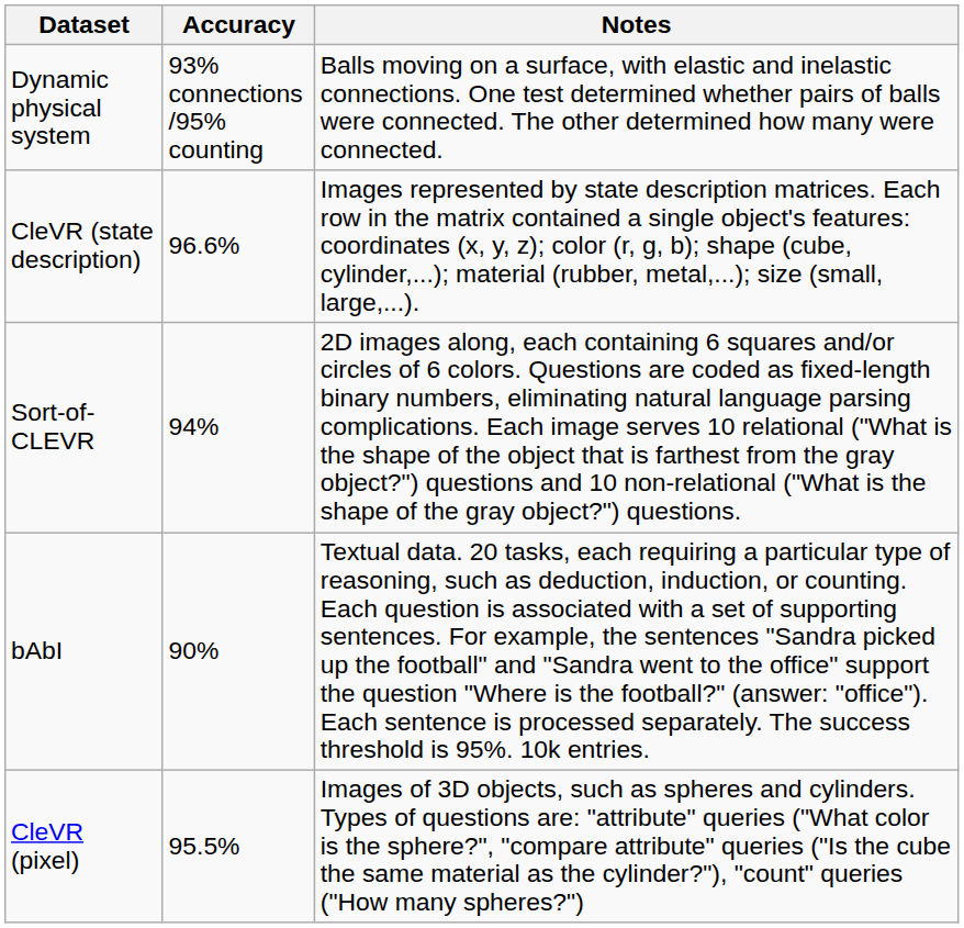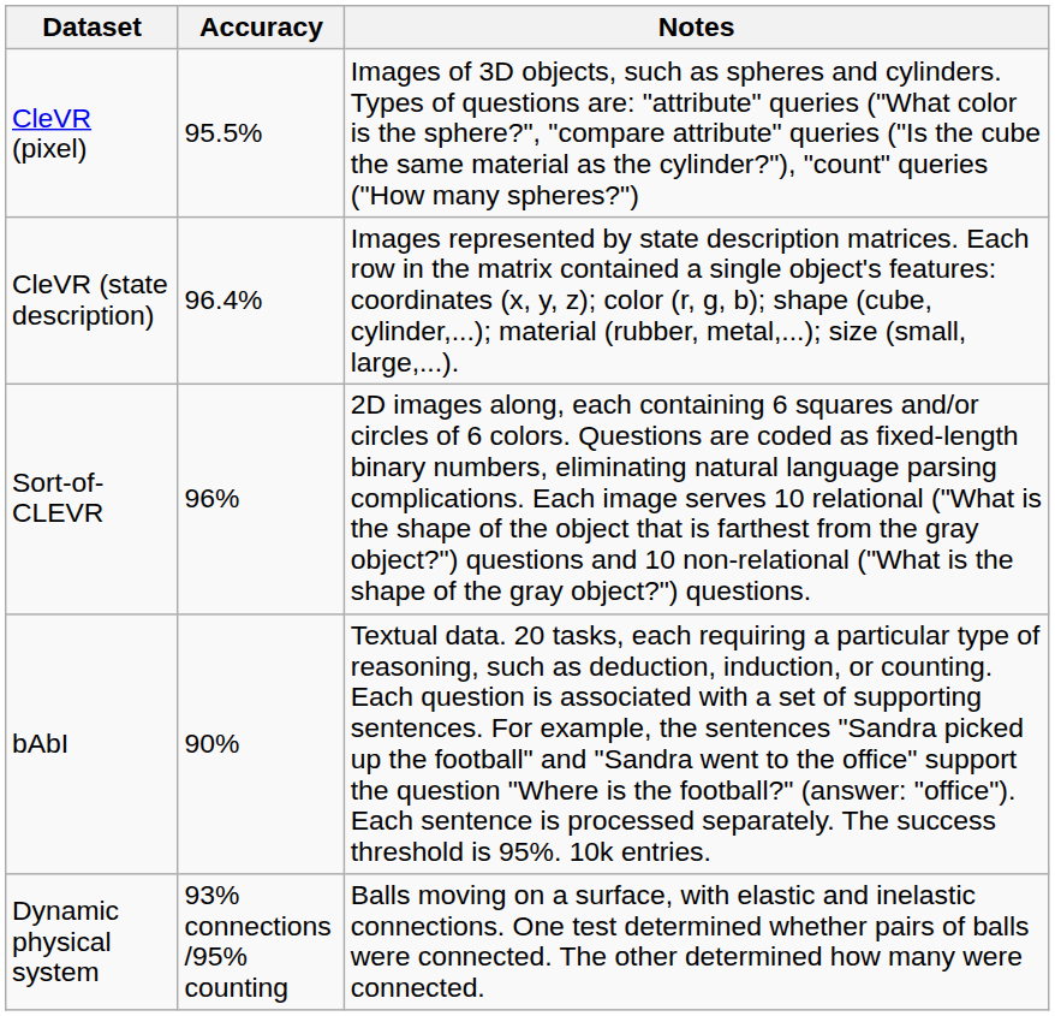rows swapped: CleVR (pixel) <-> Dynamic physical system
CleVR (state description) | Accuracy: 96.6% -> 96.4%
Sort-of-CLEVR | Accuracy: 94% -> 96%
